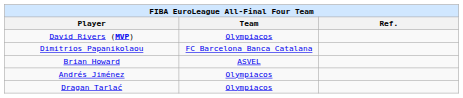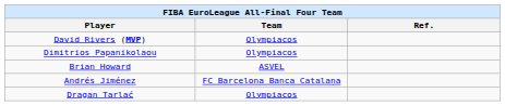Dimitrios Papanikolaou | Team: FC Barcelona Banca Catalana -> Olympiacos
Andrés Jiménez | Team: Olympiacos -> FC Barcelona Banca Catalana
